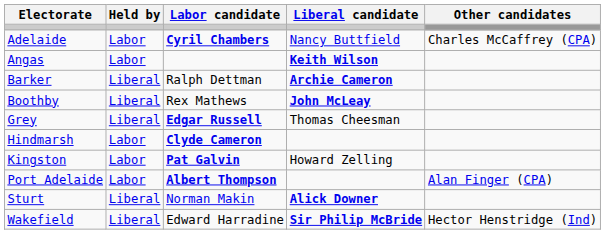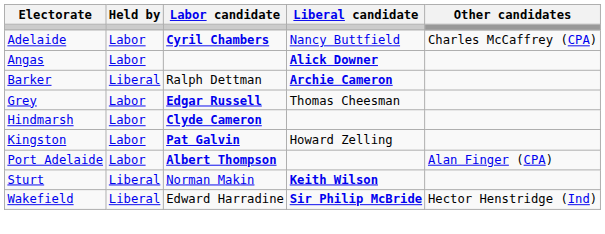Angas | Liberal candidate: Keith Wilson -> Alick Downer
- row: Boothby | Liberal | Rex Mathews | John McLeay
Grey | Held by: Liberal -> Labor
Sturt | Liberal candidate: Alick Downer -> Keith Wilson
